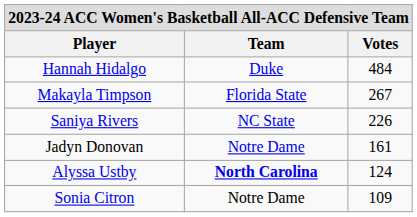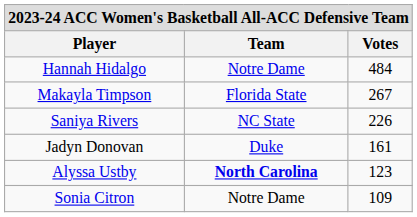Hannah Hidalgo | Team: Duke -> Notre Dame
Jadyn Donovan | Team: Notre Dame -> Duke
Alyssa Ustby | Votes: 124 -> 123
